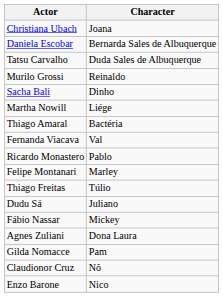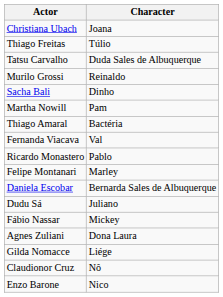rows swapped: Daniela Escobar <-> Thiago Freitas
Martha Nowill | Character: Liége -> Pam
Gilda Nomacce | Character: Pam -> Liége
